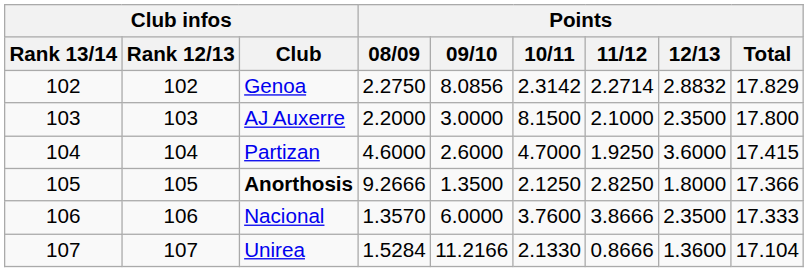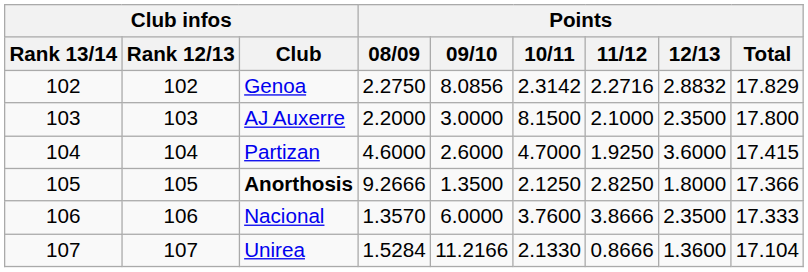Genoa | Points / 11/12: 2.2714 -> 2.2716
